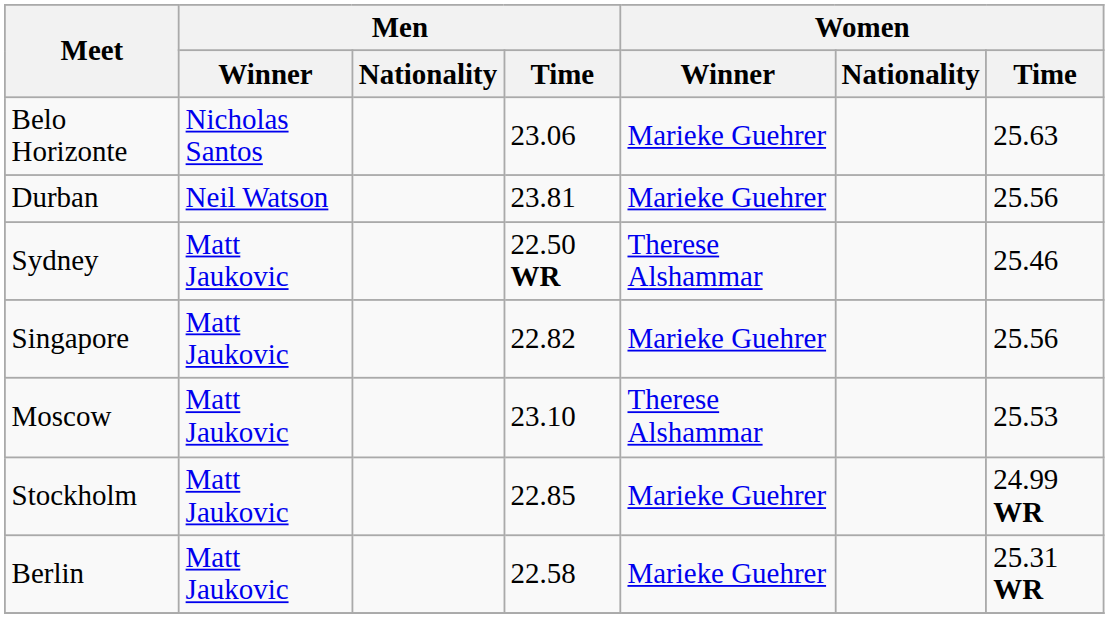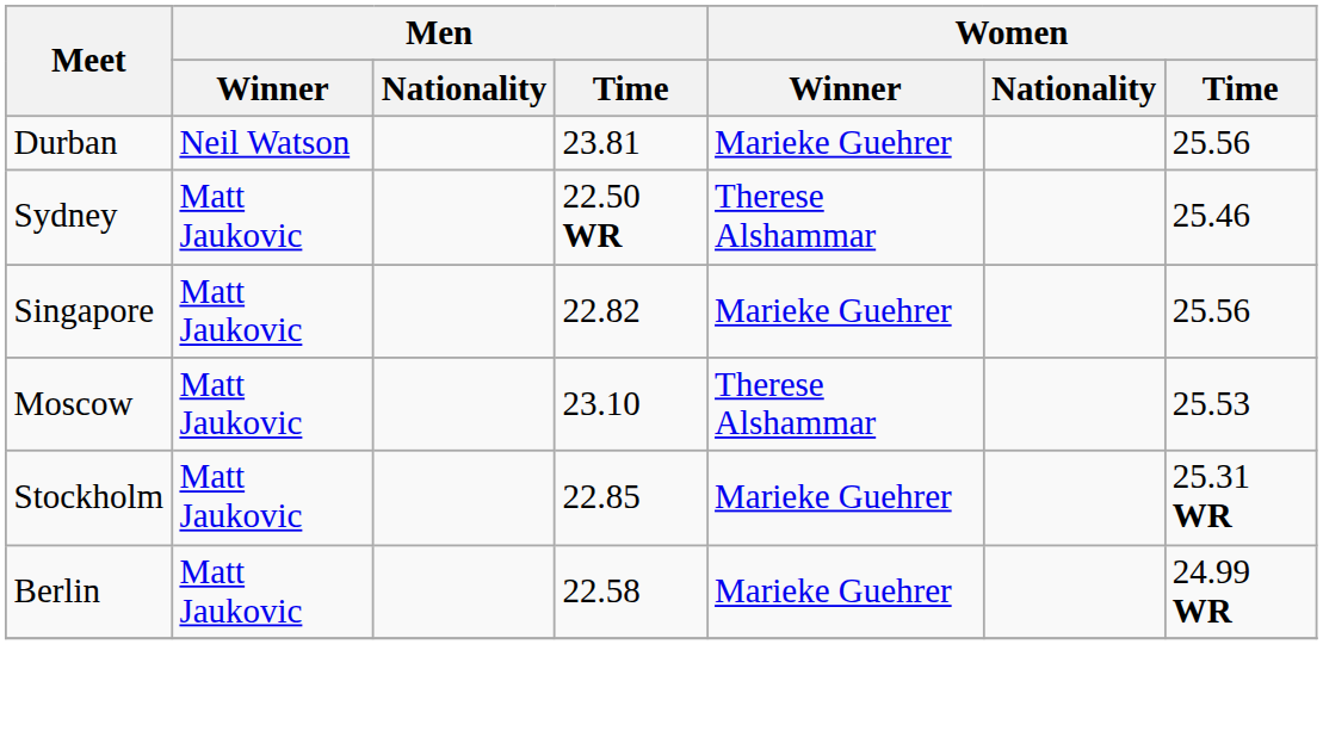- row: Belo Horizonte | Nicholas Santos | 23.06 | Marieke Guehrer | 25.63
Stockholm | Women / Time: 24.99 WR -> 25.31 WR
Berlin | Women / Time: 25.31 WR -> 24.99 WR
